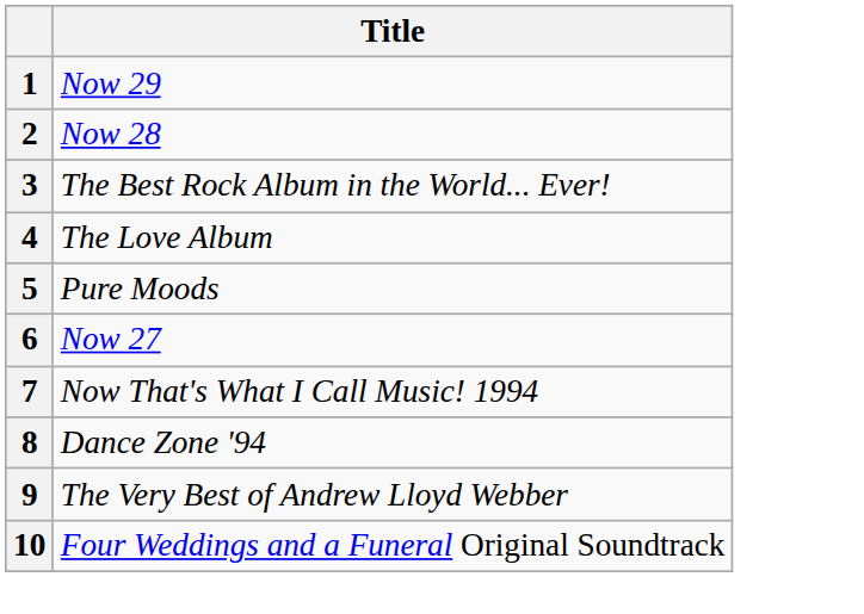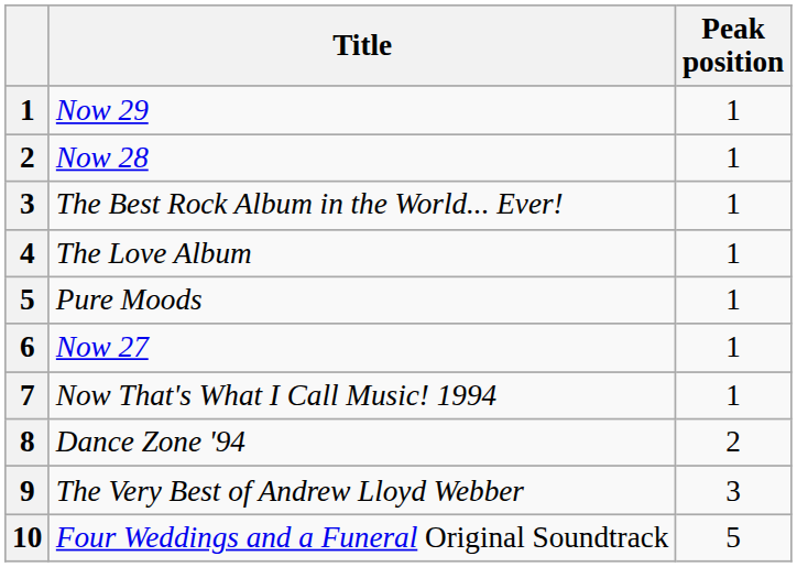+ column: Peak position | 1 | 1 | 1 | 1 | 1 | 1 | 1 | 2 | 3 | 5
